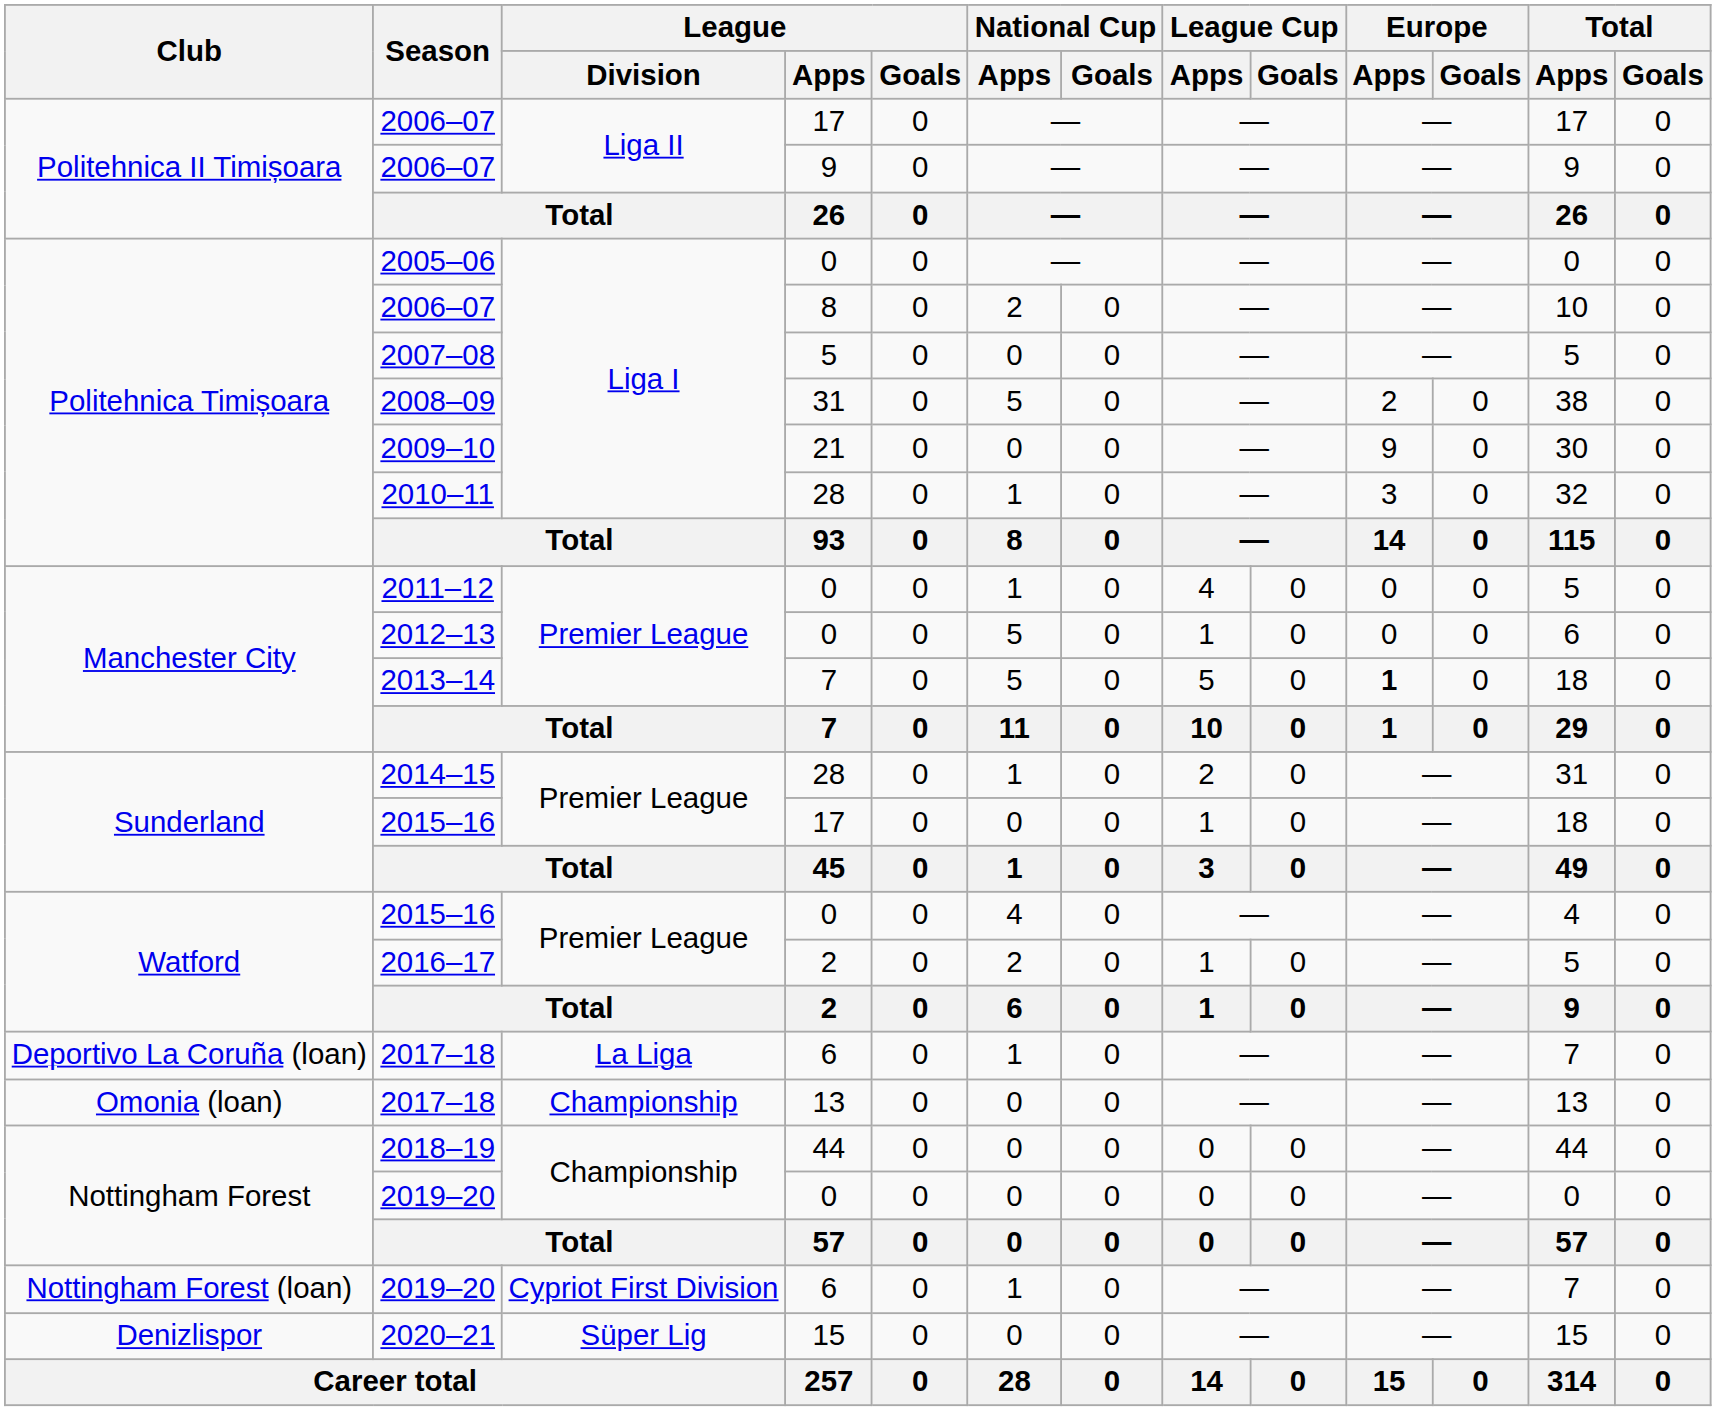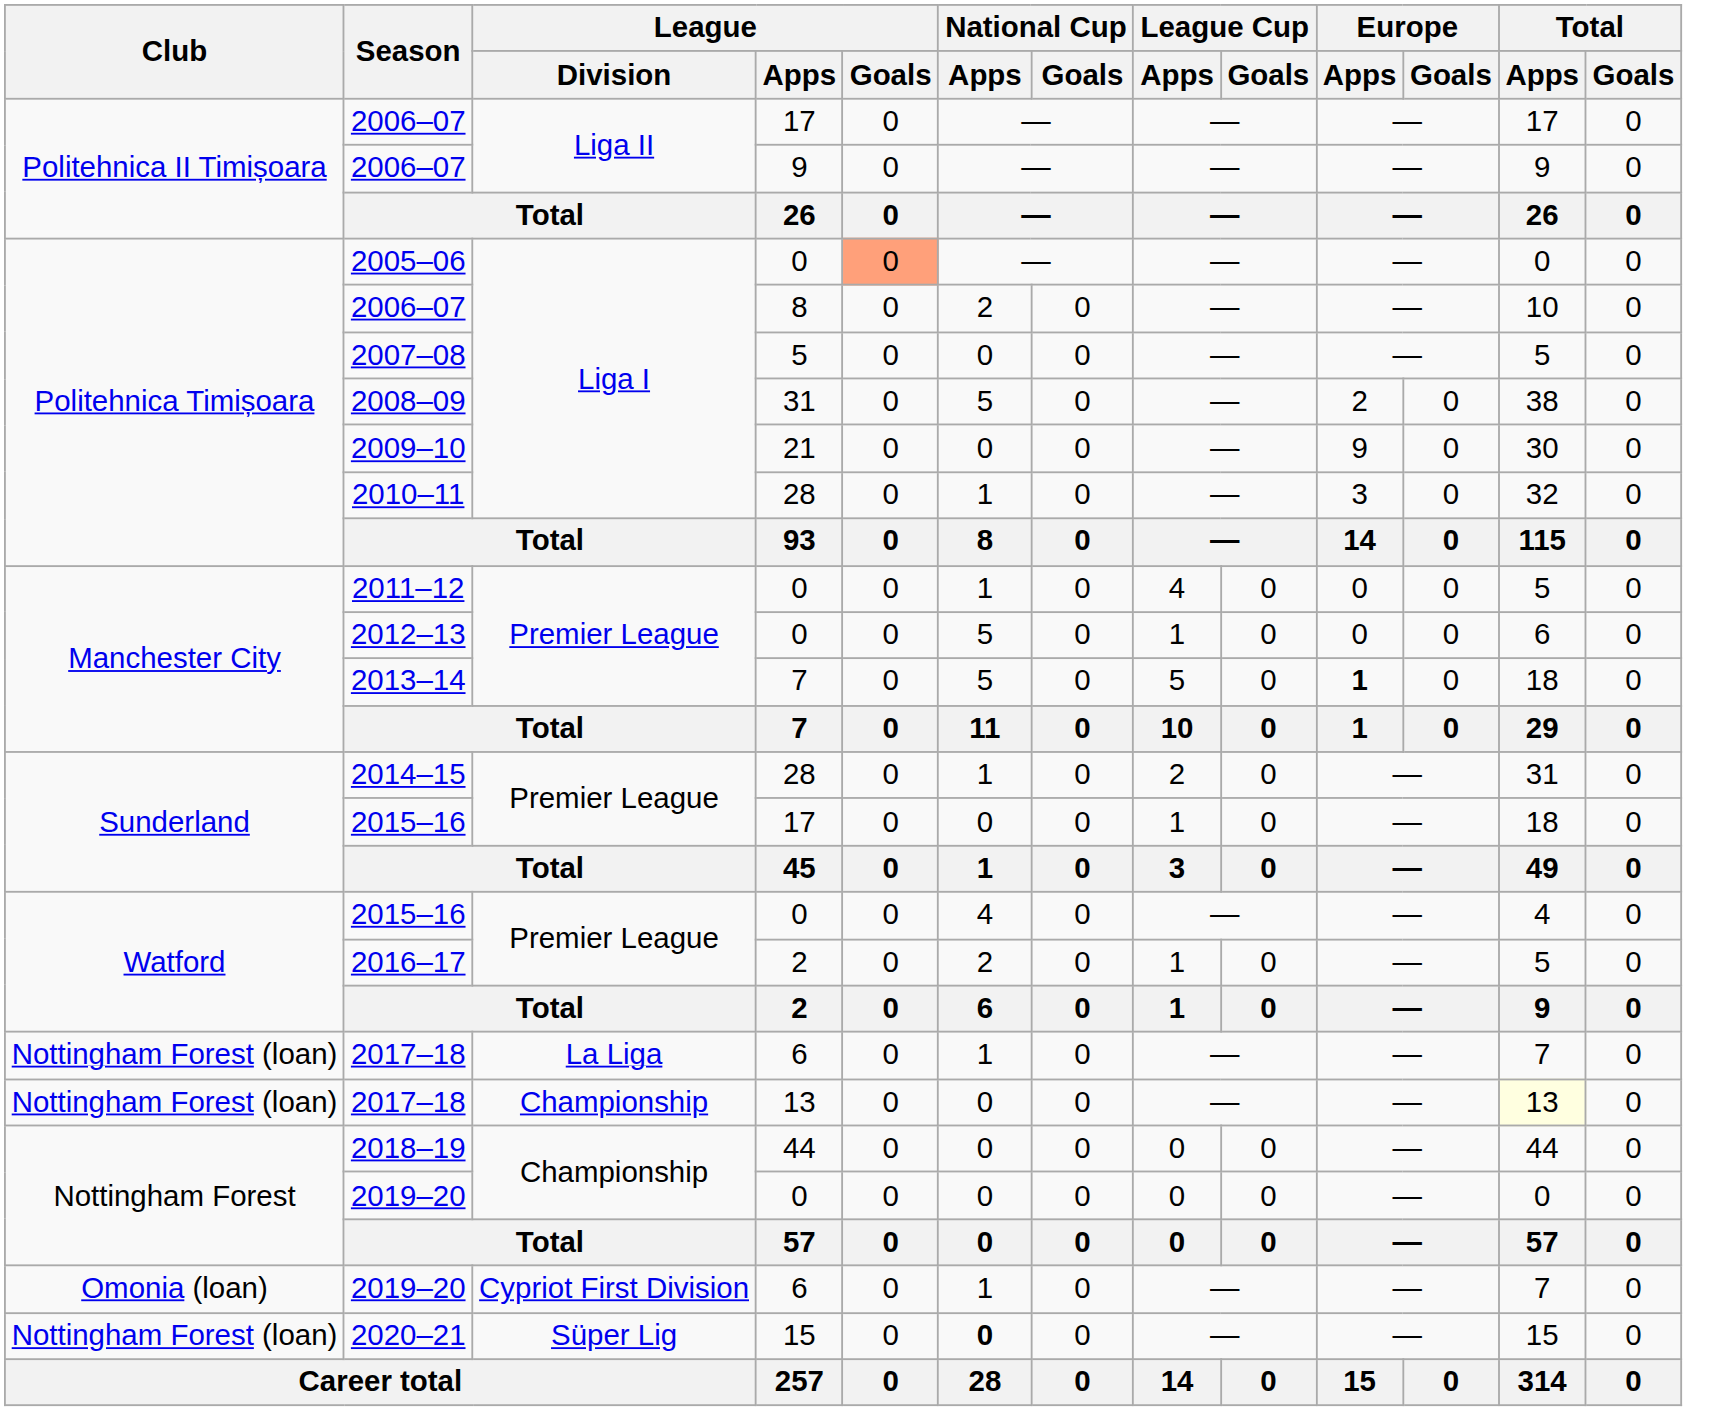2005–06 | League / Goals: no background -> lightsalmon background
2017–18 / 6 | Club: Deportivo La Coruña (loan) -> Nottingham Forest (loan)
2017–18 / 13 | Club: Omonia (loan) -> Nottingham Forest (loan)
2017–18 / 13 | Total / Apps: no background -> lightyellow background
2019–20 / 6 | Club: Nottingham Forest (loan) -> Omonia (loan)
2020–21 | Club: Denizlispor -> Nottingham Forest (loan)
2020–21 | National Cup / Apps: normal -> bold
